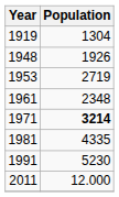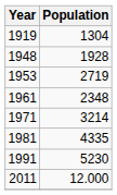1948 | Population: 1926 -> 1928
1971 | Population: bold -> normal
